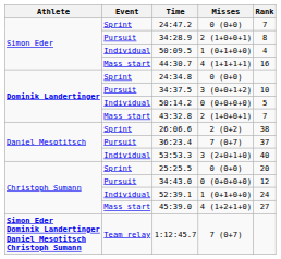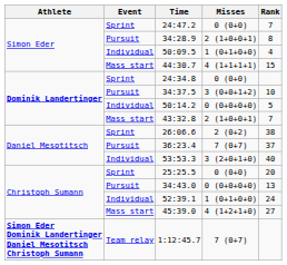44:30.7 | Rank: 16 -> 15
34:43.0 | Rank: 12 -> 13
